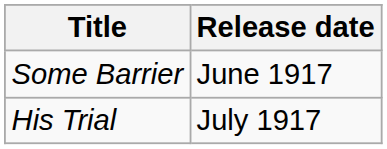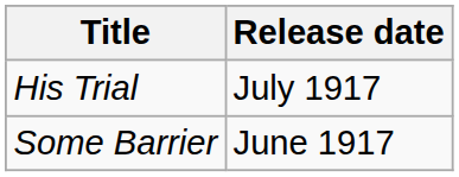rows swapped: Some Barrier <-> His Trial
